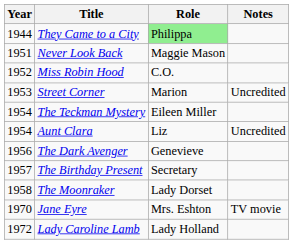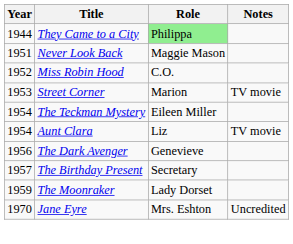Street Corner | Notes: Uncredited -> TV movie
Aunt Clara | Notes: Uncredited -> TV movie
The Moonraker | Year: 1958 -> 1959
Jane Eyre | Notes: TV movie -> Uncredited
- row: 1972 | Lady Caroline Lamb | Lady Holland
